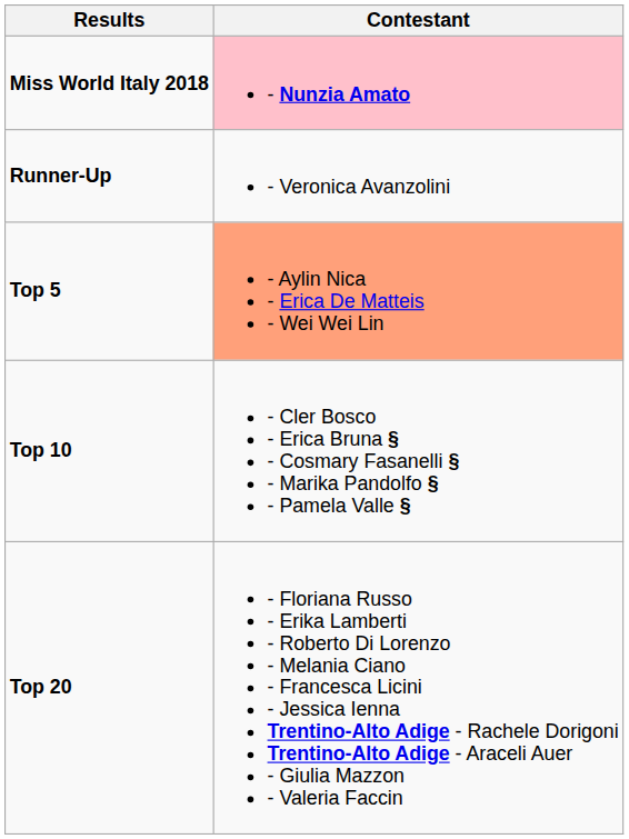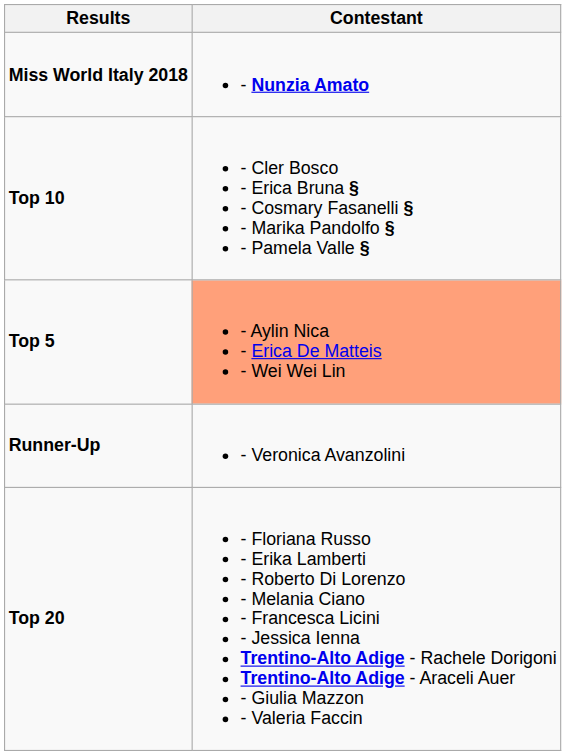Miss World Italy 2018 | Contestant: pink background -> no background
rows swapped: Runner-Up <-> Top 10
